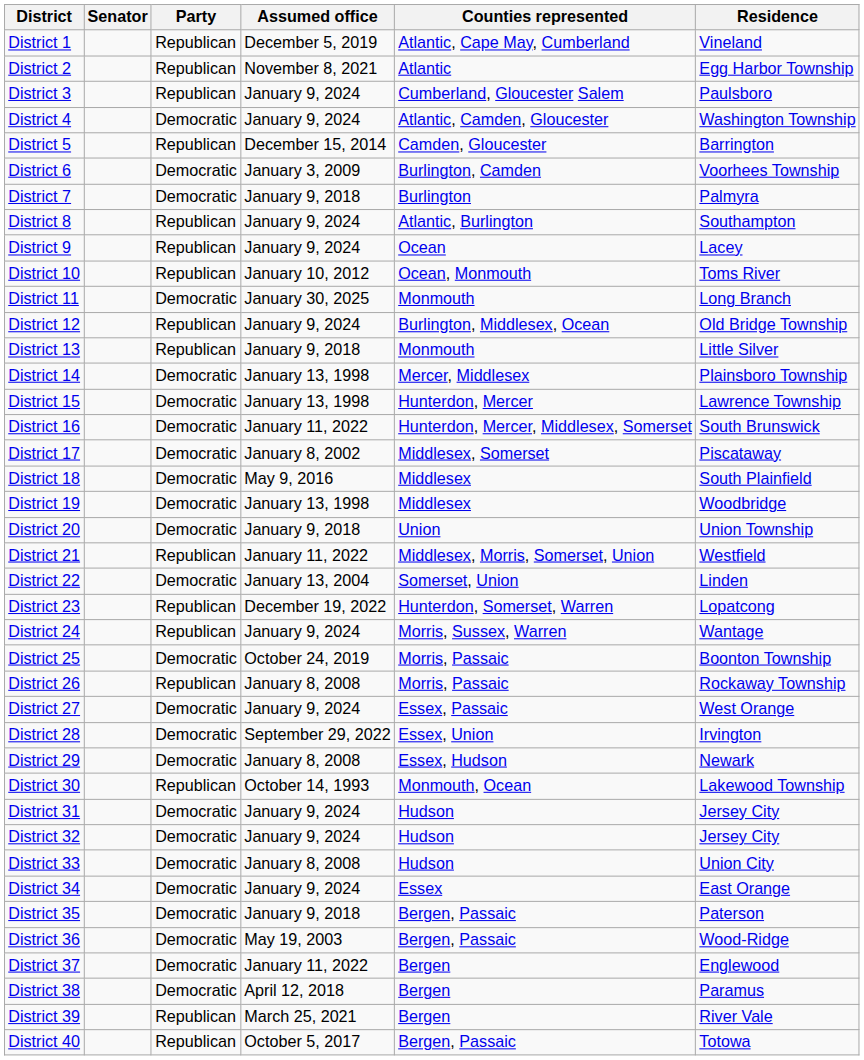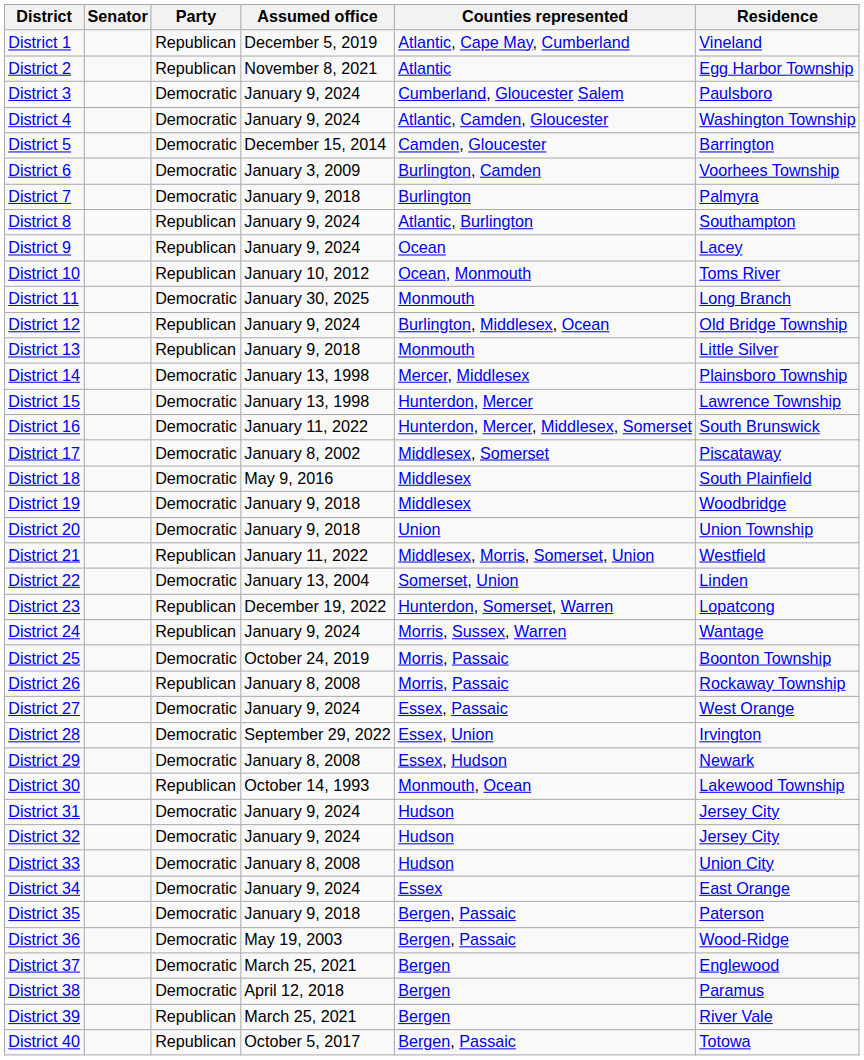District 3 | Party: Republican -> Democratic
District 5 | Party: Republican -> Democratic
District 19 | Assumed office: January 13, 1998 -> January 9, 2018
District 37 | Assumed office: January 11, 2022 -> March 25, 2021
